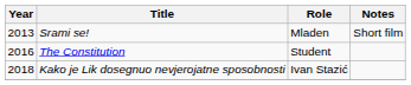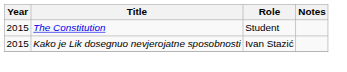- row: 2013 | Srami se! | Mladen | Short film
The Constitution | Year: 2016 -> 2015
Kako je Lik dosegnuo nevjerojatne sposobnosti | Year: 2018 -> 2015
